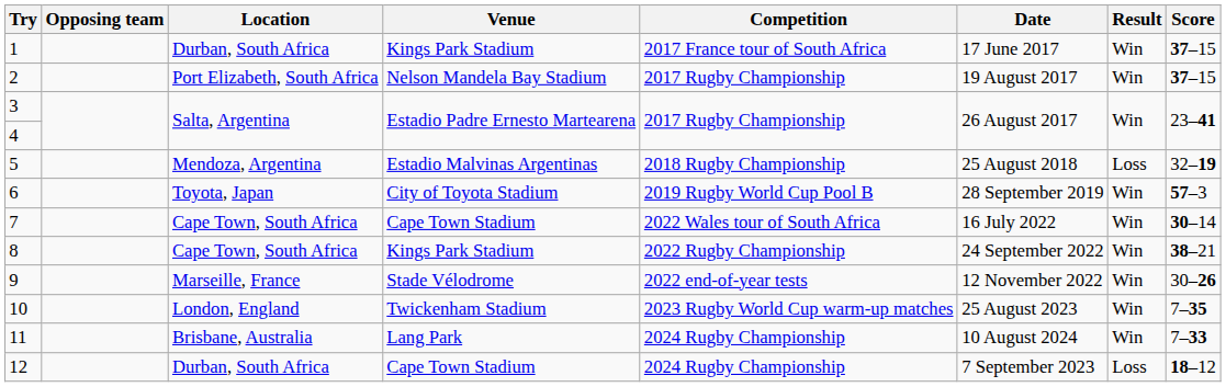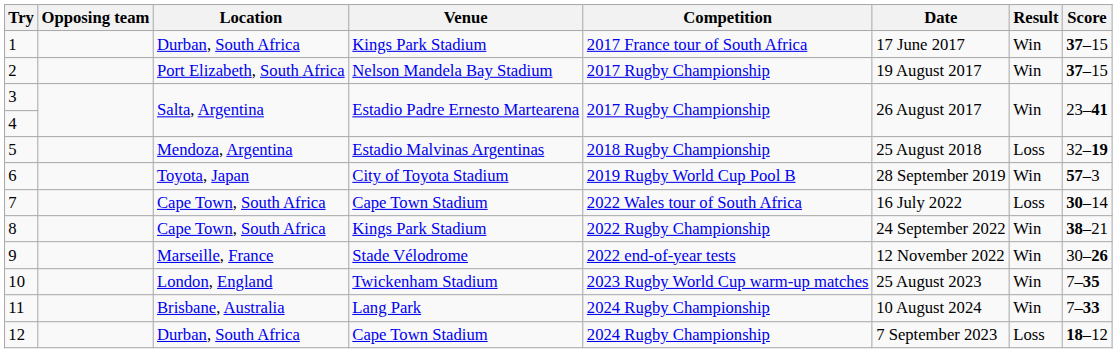7 | Result: Win -> Loss
